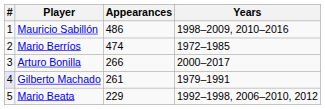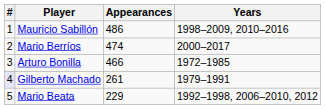Mario Berríos | Years: 1972–1985 -> 2000–2017
Arturo Bonilla | Appearances: 266 -> 466
Arturo Bonilla | Years: 2000–2017 -> 1972–1985
